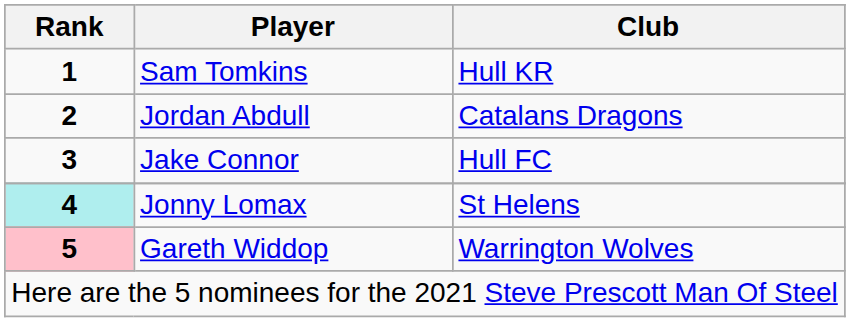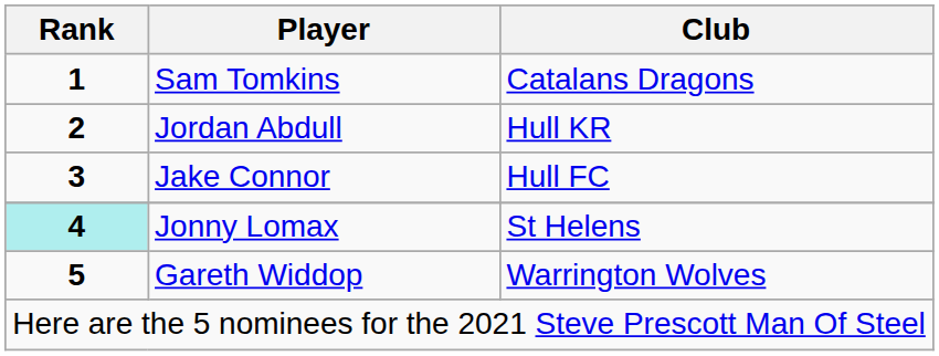Sam Tomkins | Club: Hull KR -> Catalans Dragons
Jordan Abdull | Club: Catalans Dragons -> Hull KR
Gareth Widdop | Rank: pink background -> no background
